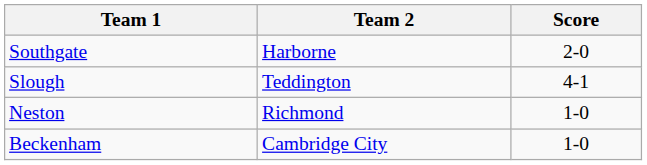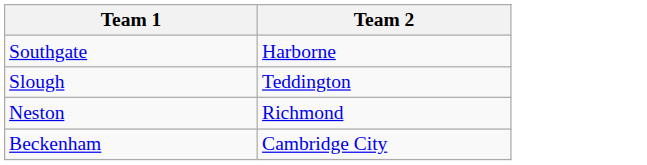- column: Score | 2-0 | 4-1 | 1-0 | 1-0
